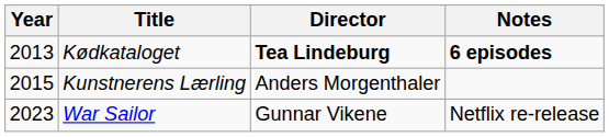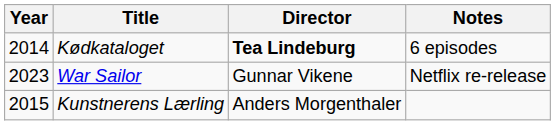Kødkataloget | Year: 2013 -> 2014
Kødkataloget | Notes: bold -> normal
rows swapped: Kunstnerens Lærling <-> War Sailor
